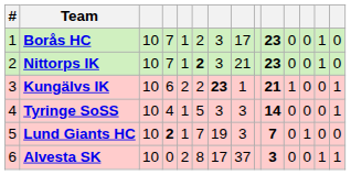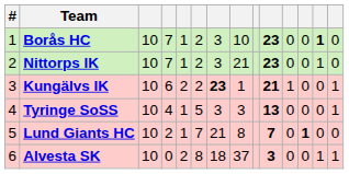Borås HC | column 8: 17 -> 10
Borås HC | column 13: normal -> bold
Nittorps IK | column 6: bold -> normal
Tyringe SoSS | column 10: 14 -> 13
Lund Giants HC | column 4: bold -> normal
Lund Giants HC | column 7: 19 -> 21
Lund Giants HC | column 8: 3 -> 8
Lund Giants HC | column 12: normal -> bold
Alvesta SK | column 7: 17 -> 18
